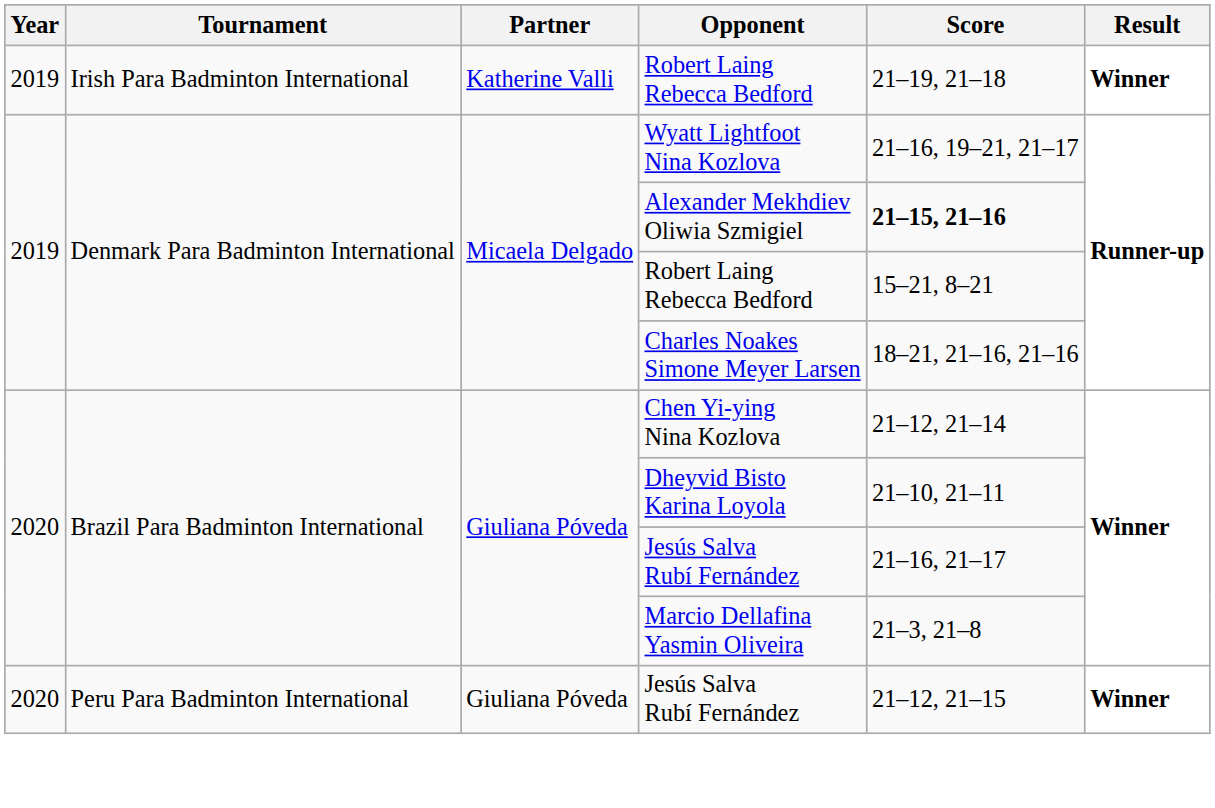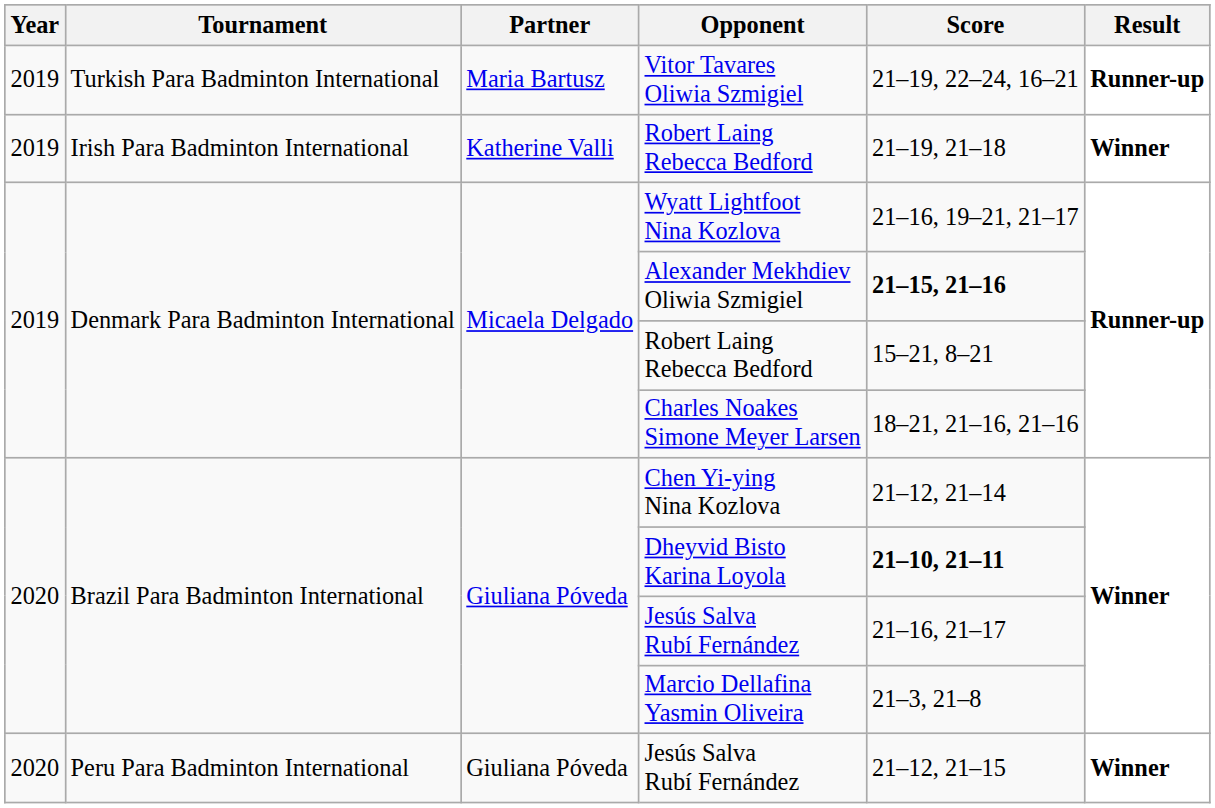+ row: 2019 | Turkish Para Badminton International | Maria Bartusz | Vitor Tavares Oliwia Szmigiel | 21–19, 22–24, 16–21 | Runner-up
Dheyvid Bisto Karina Loyola | Score: normal -> bold
